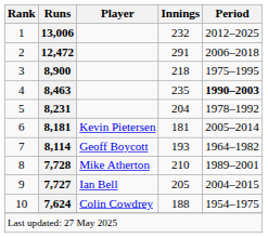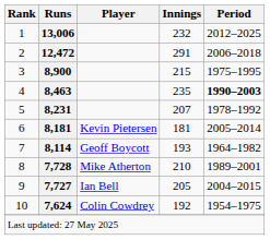8,900 | Innings: 218 -> 215
8,231 | Innings: 204 -> 207
7,624 | Innings: 188 -> 192
